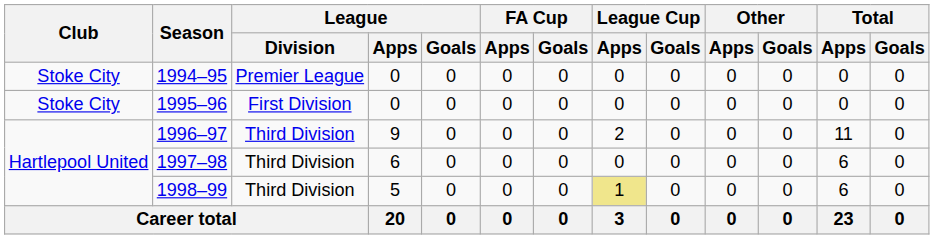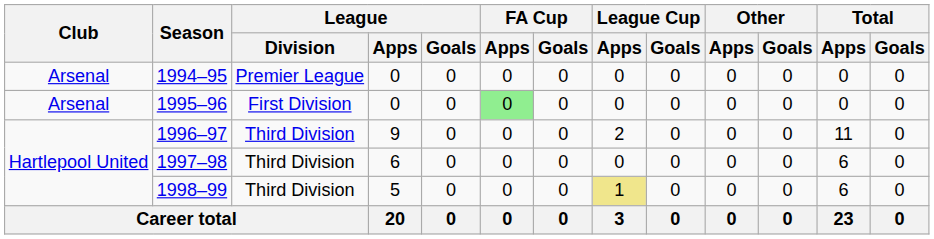1994–95 | Club: Stoke City -> Arsenal
1995–96 | Club: Stoke City -> Arsenal
1995–96 | FA Cup / Apps: no background -> lightgreen background
